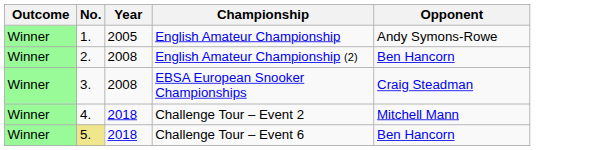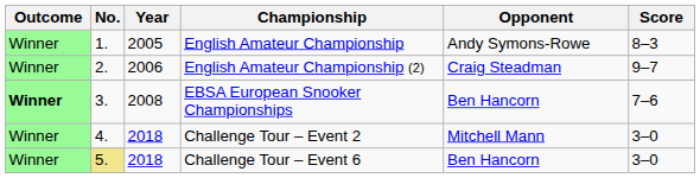+ column: Score | 8–3 | 9–7 | 7–6 | 3–0 | 3–0
English Amateur Championship (2) | Year: 2008 -> 2006
English Amateur Championship (2) | Opponent: Ben Hancorn -> Craig Steadman
EBSA European Snooker Championships | Outcome: normal -> bold
EBSA European Snooker Championships | Opponent: Craig Steadman -> Ben Hancorn
